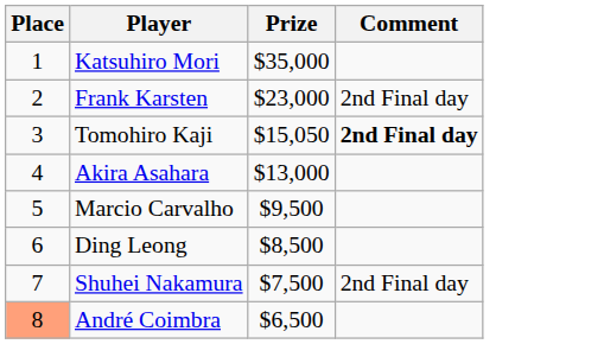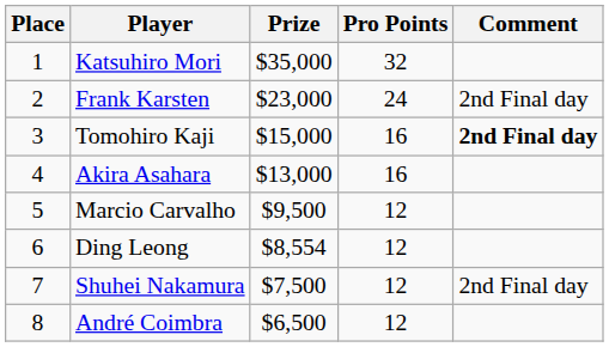+ column: Pro Points | 32 | 24 | 16 | 16 | 12 | 12 | 12 | 12
Tomohiro Kaji | Prize: $15,050 -> $15,000
Ding Leong | Prize: $8,500 -> $8,554
André Coimbra | Place: lightsalmon background -> no background
